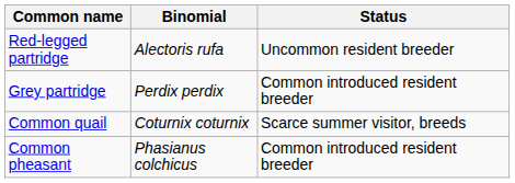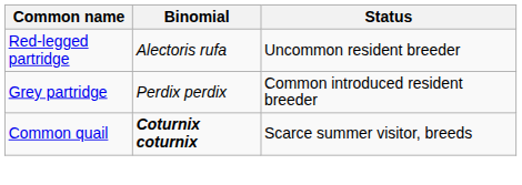Common quail | Binomial: normal -> bold
- row: Common pheasant | Phasianus colchicus | Common introduced resident breeder
